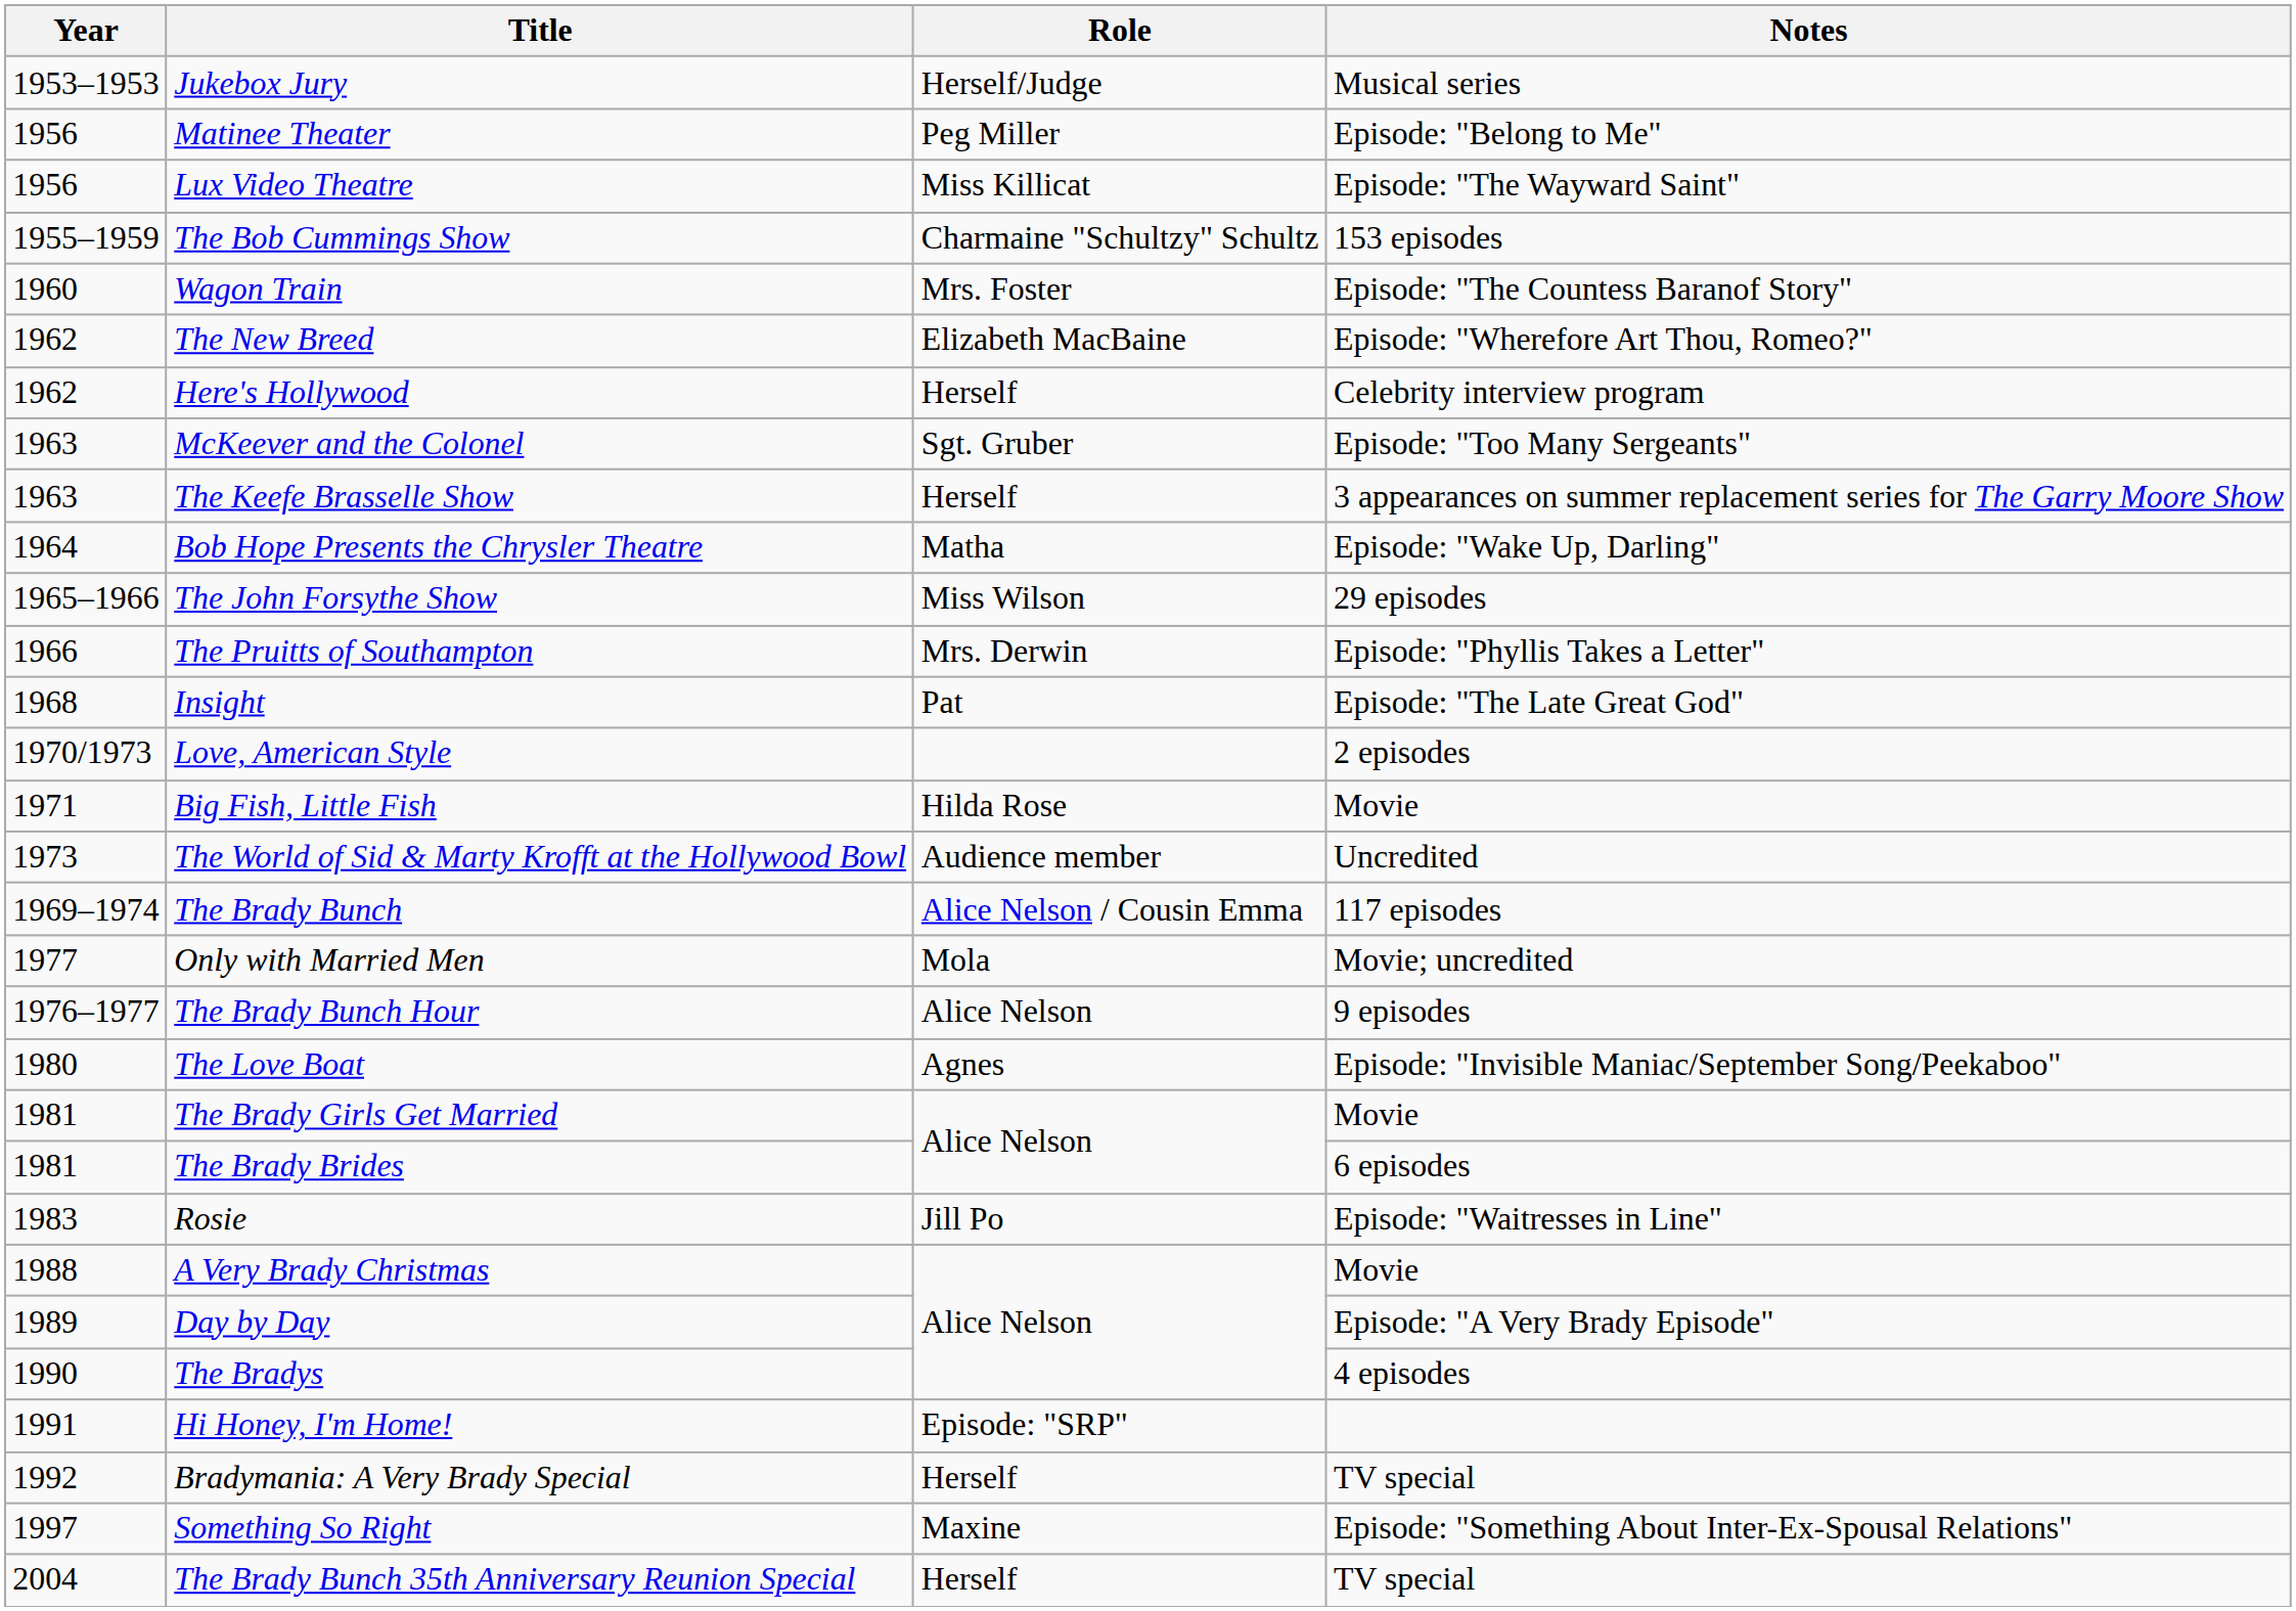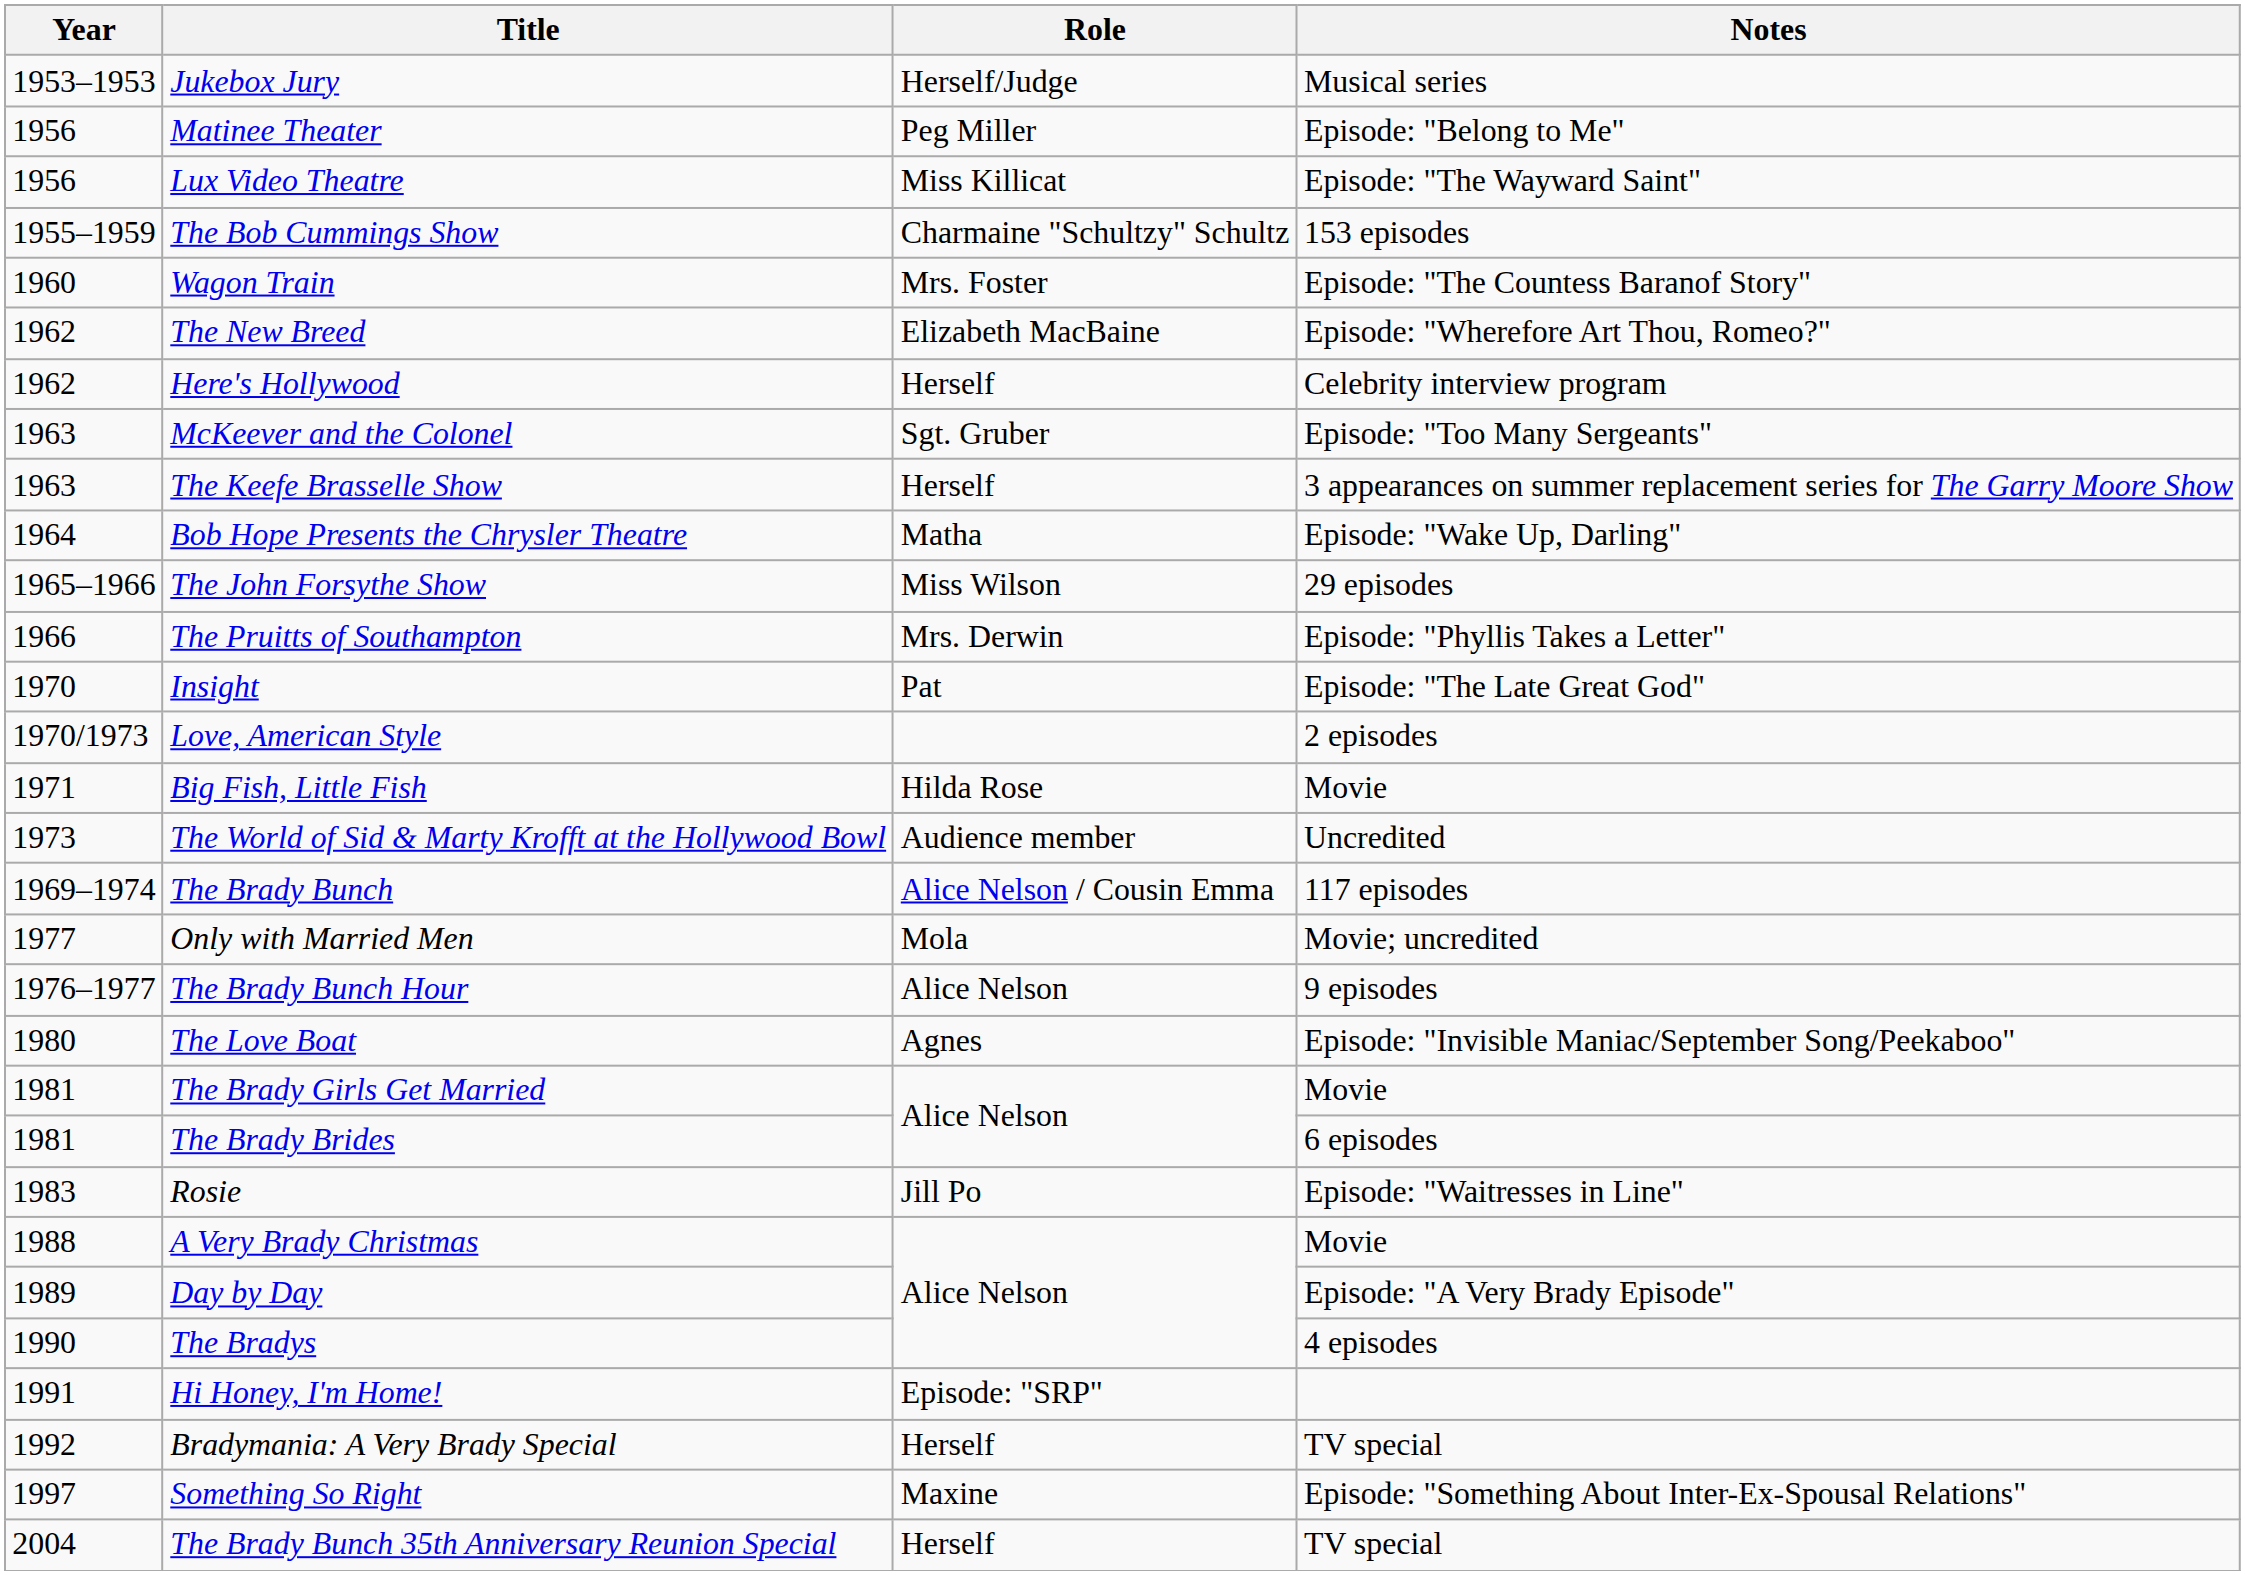Insight | Year: 1968 -> 1970
